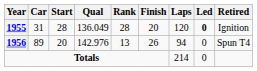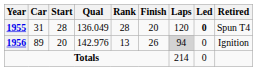1955 | Retired: Ignition -> Spun T4
1956 | Laps: no background -> lightgrey background
1956 | Retired: Spun T4 -> Ignition
